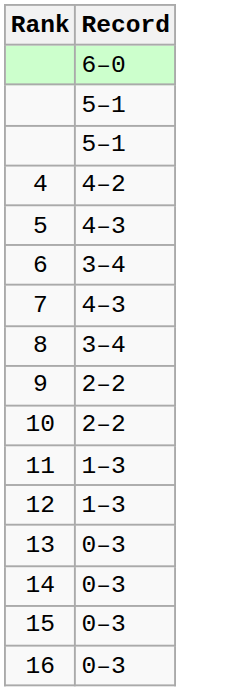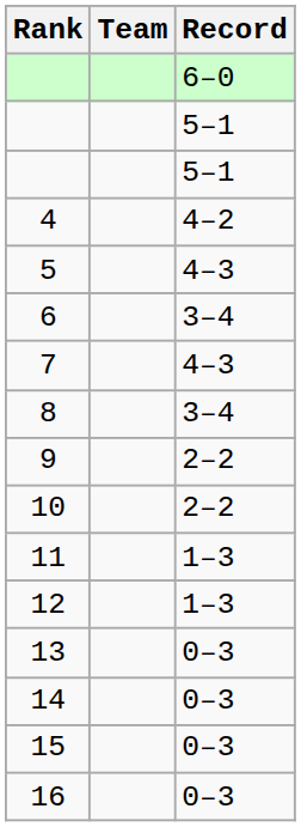+ column: Team
